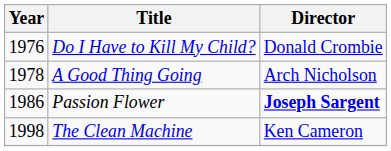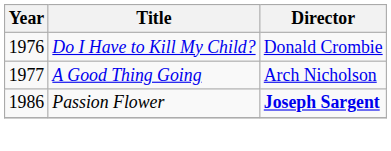A Good Thing Going | Year: 1978 -> 1977
- row: 1998 | The Clean Machine | Ken Cameron
